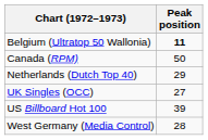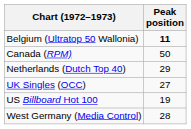US Billboard Hot 100 | Peak position: 39 -> 19
